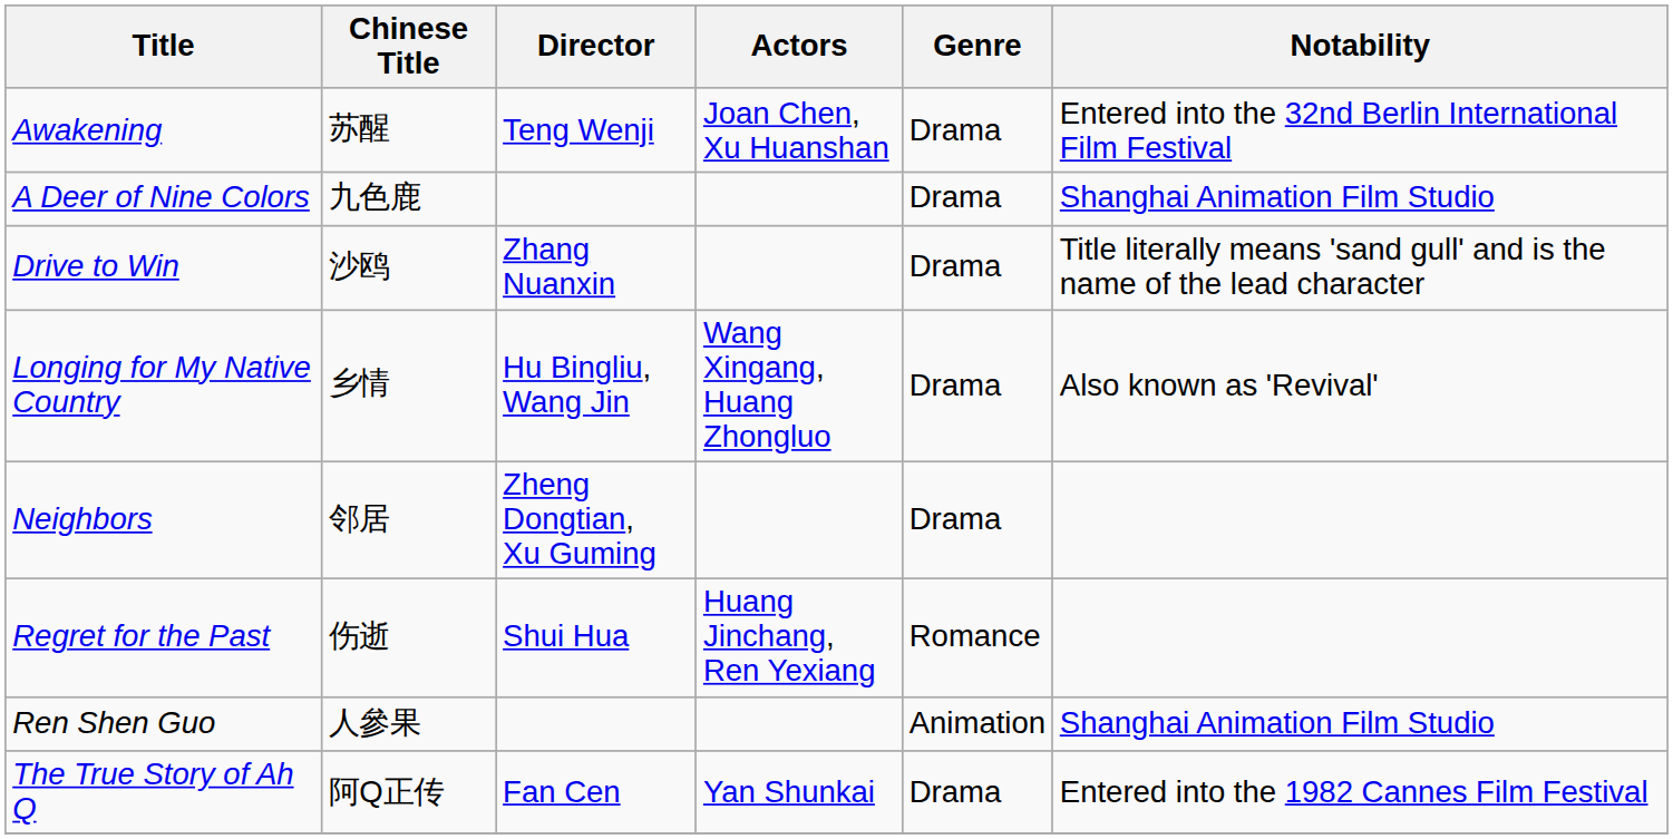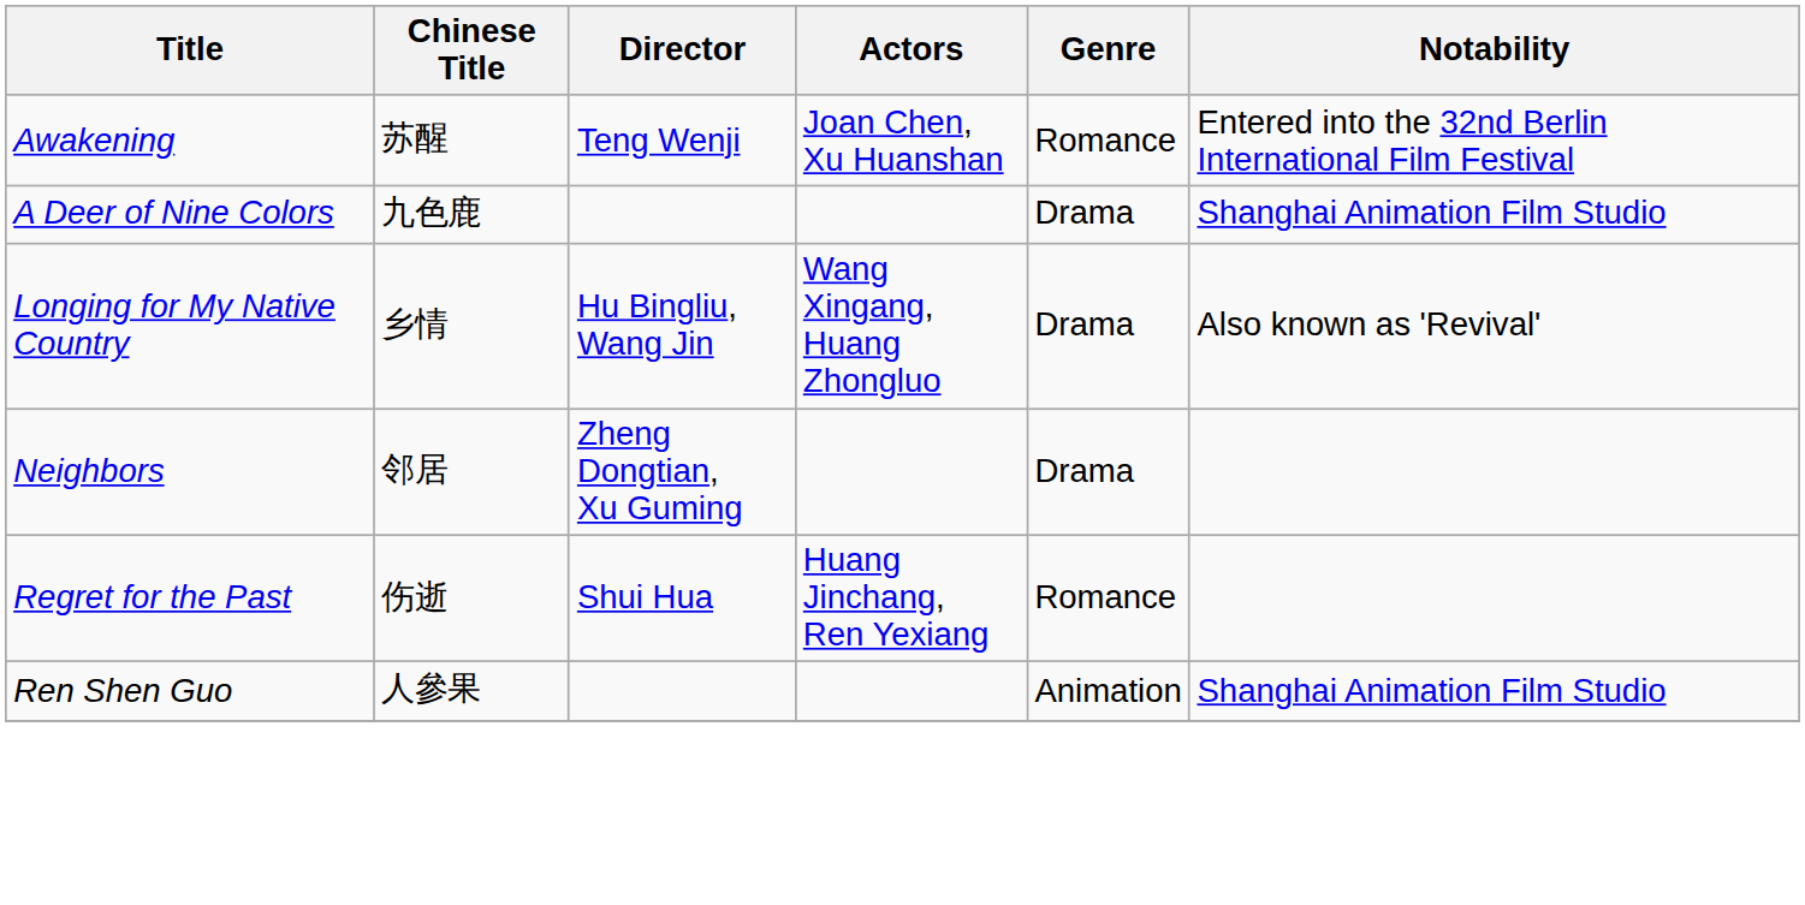Awakening | Genre: Drama -> Romance
- row: Drive to Win | 沙鸥 | Zhang Nuanxin | Drama | Title literally means 'sand gull' and is the name of the lead character
- row: The True Story of Ah Q | 阿Q正传 | Fan Cen | Yan Shunkai | Drama | Entered into the 1982 Cannes Film Festival
